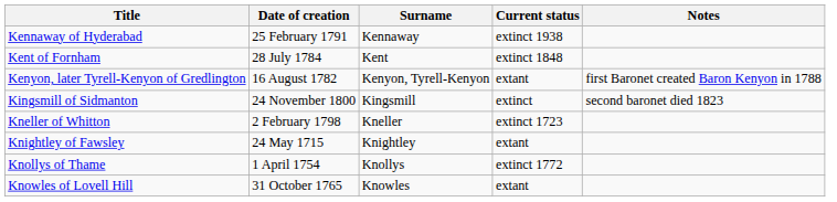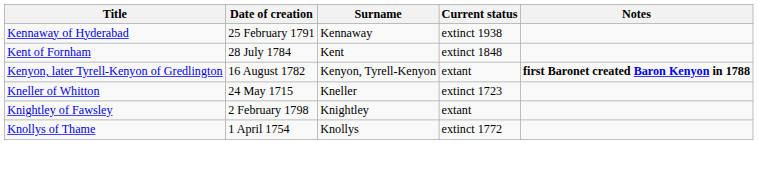Kenyon, later Tyrell-Kenyon of Gredlington | Notes: normal -> bold
- row: Kingsmill of Sidmanton | 24 November 1800 | Kingsmill | extinct | second baronet died 1823
Kneller of Whitton | Date of creation: 2 February 1798 -> 24 May 1715
Knightley of Fawsley | Date of creation: 24 May 1715 -> 2 February 1798
- row: Knowles of Lovell Hill | 31 October 1765 | Knowles | extant
